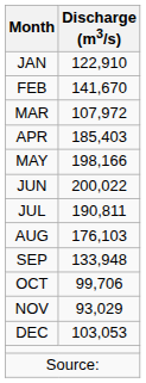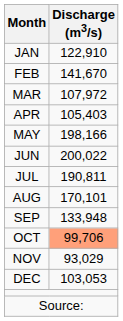APR | Discharge (m3/s): 185,403 -> 105,403
AUG | Discharge (m3/s): 176,103 -> 170,101
OCT | Discharge (m3/s): no background -> lightsalmon background
